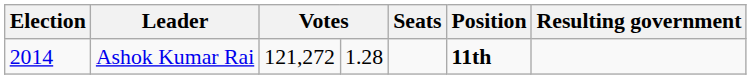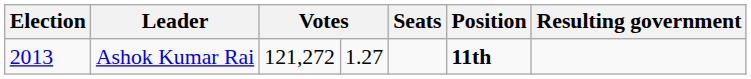Ashok Kumar Rai | Election: 2014 -> 2013
Ashok Kumar Rai | column 4: 1.28 -> 1.27
